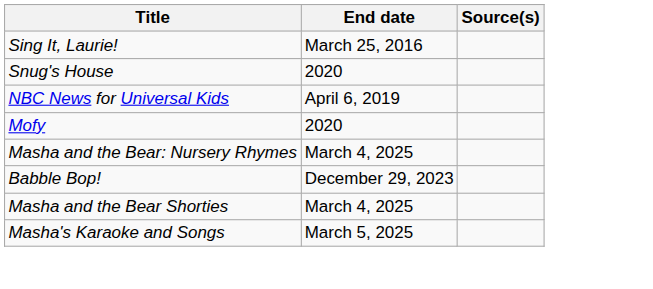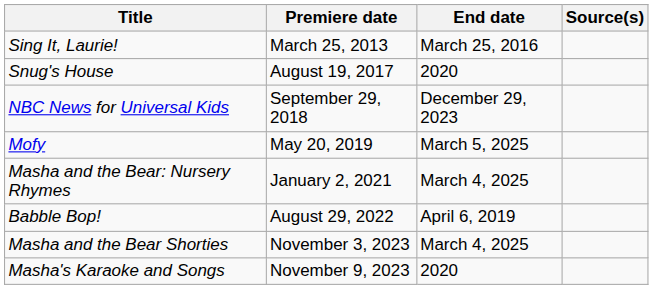+ column: Premiere date | March 25, 2013 | August 19, 2017 | September 29, 2018 | May 20, 2019 | January 2, 2021 | August 29, 2022 | November 3, 2023 | November 9, 2023
NBC News for Universal Kids | End date: April 6, 2019 -> December 29, 2023
Mofy | End date: 2020 -> March 5, 2025
Babble Bop! | End date: December 29, 2023 -> April 6, 2019
Masha's Karaoke and Songs | End date: March 5, 2025 -> 2020
